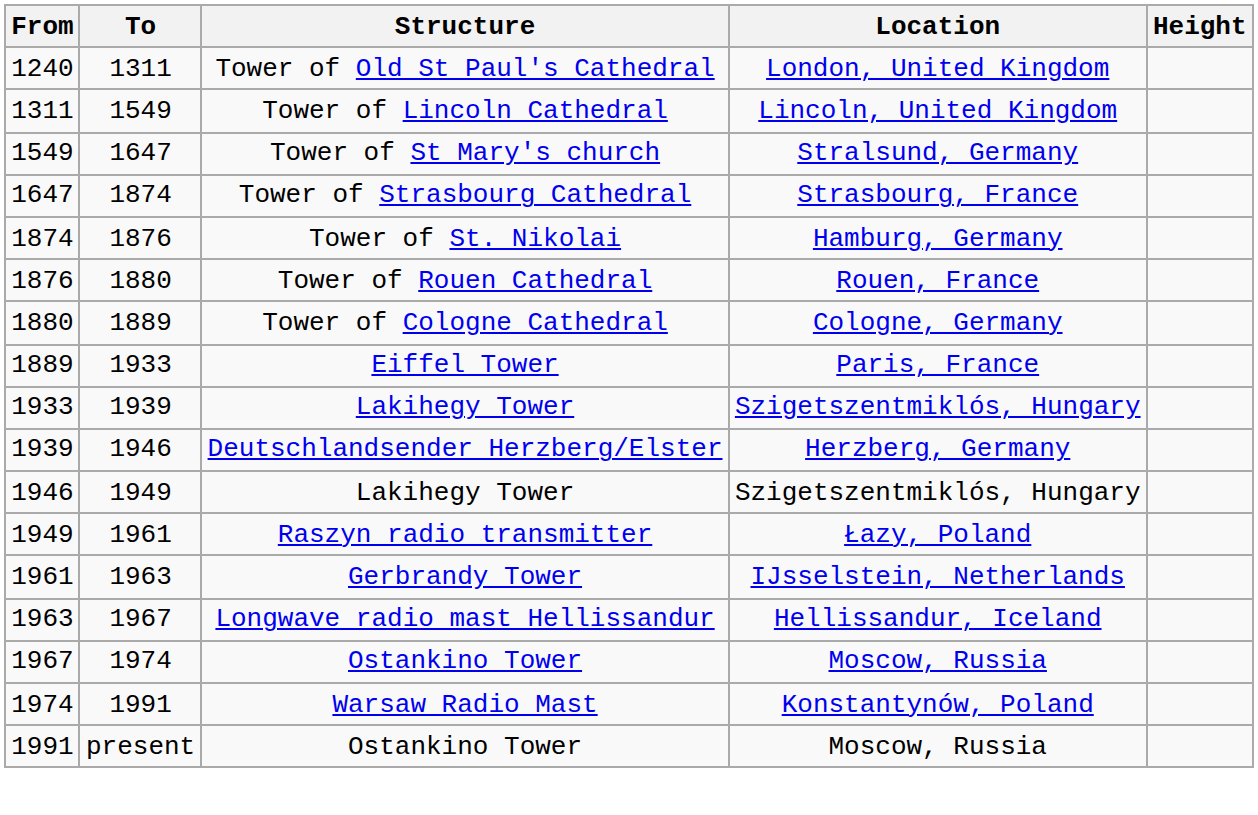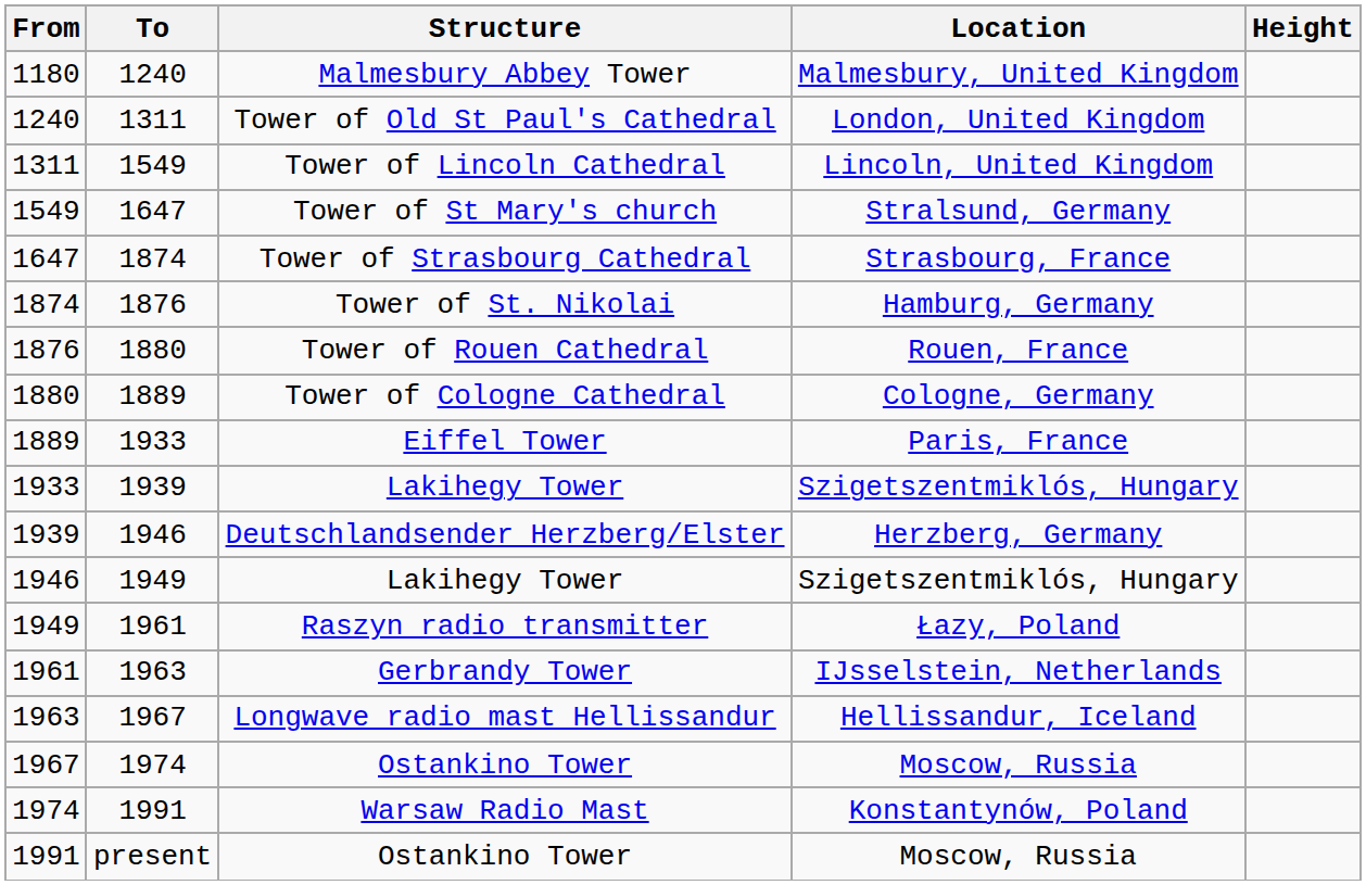+ row: 1180 | 1240 | Malmesbury Abbey Tower | Malmesbury, United Kingdom
